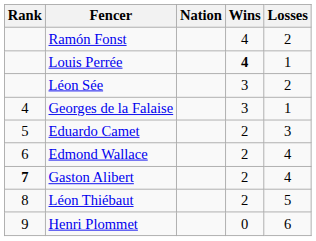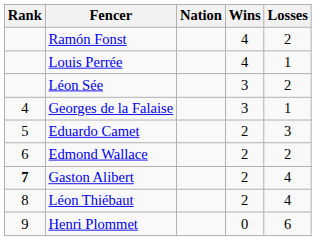Louis Perrée | Wins: bold -> normal
Edmond Wallace | Losses: 4 -> 2
Léon Thiébaut | Losses: 5 -> 4
